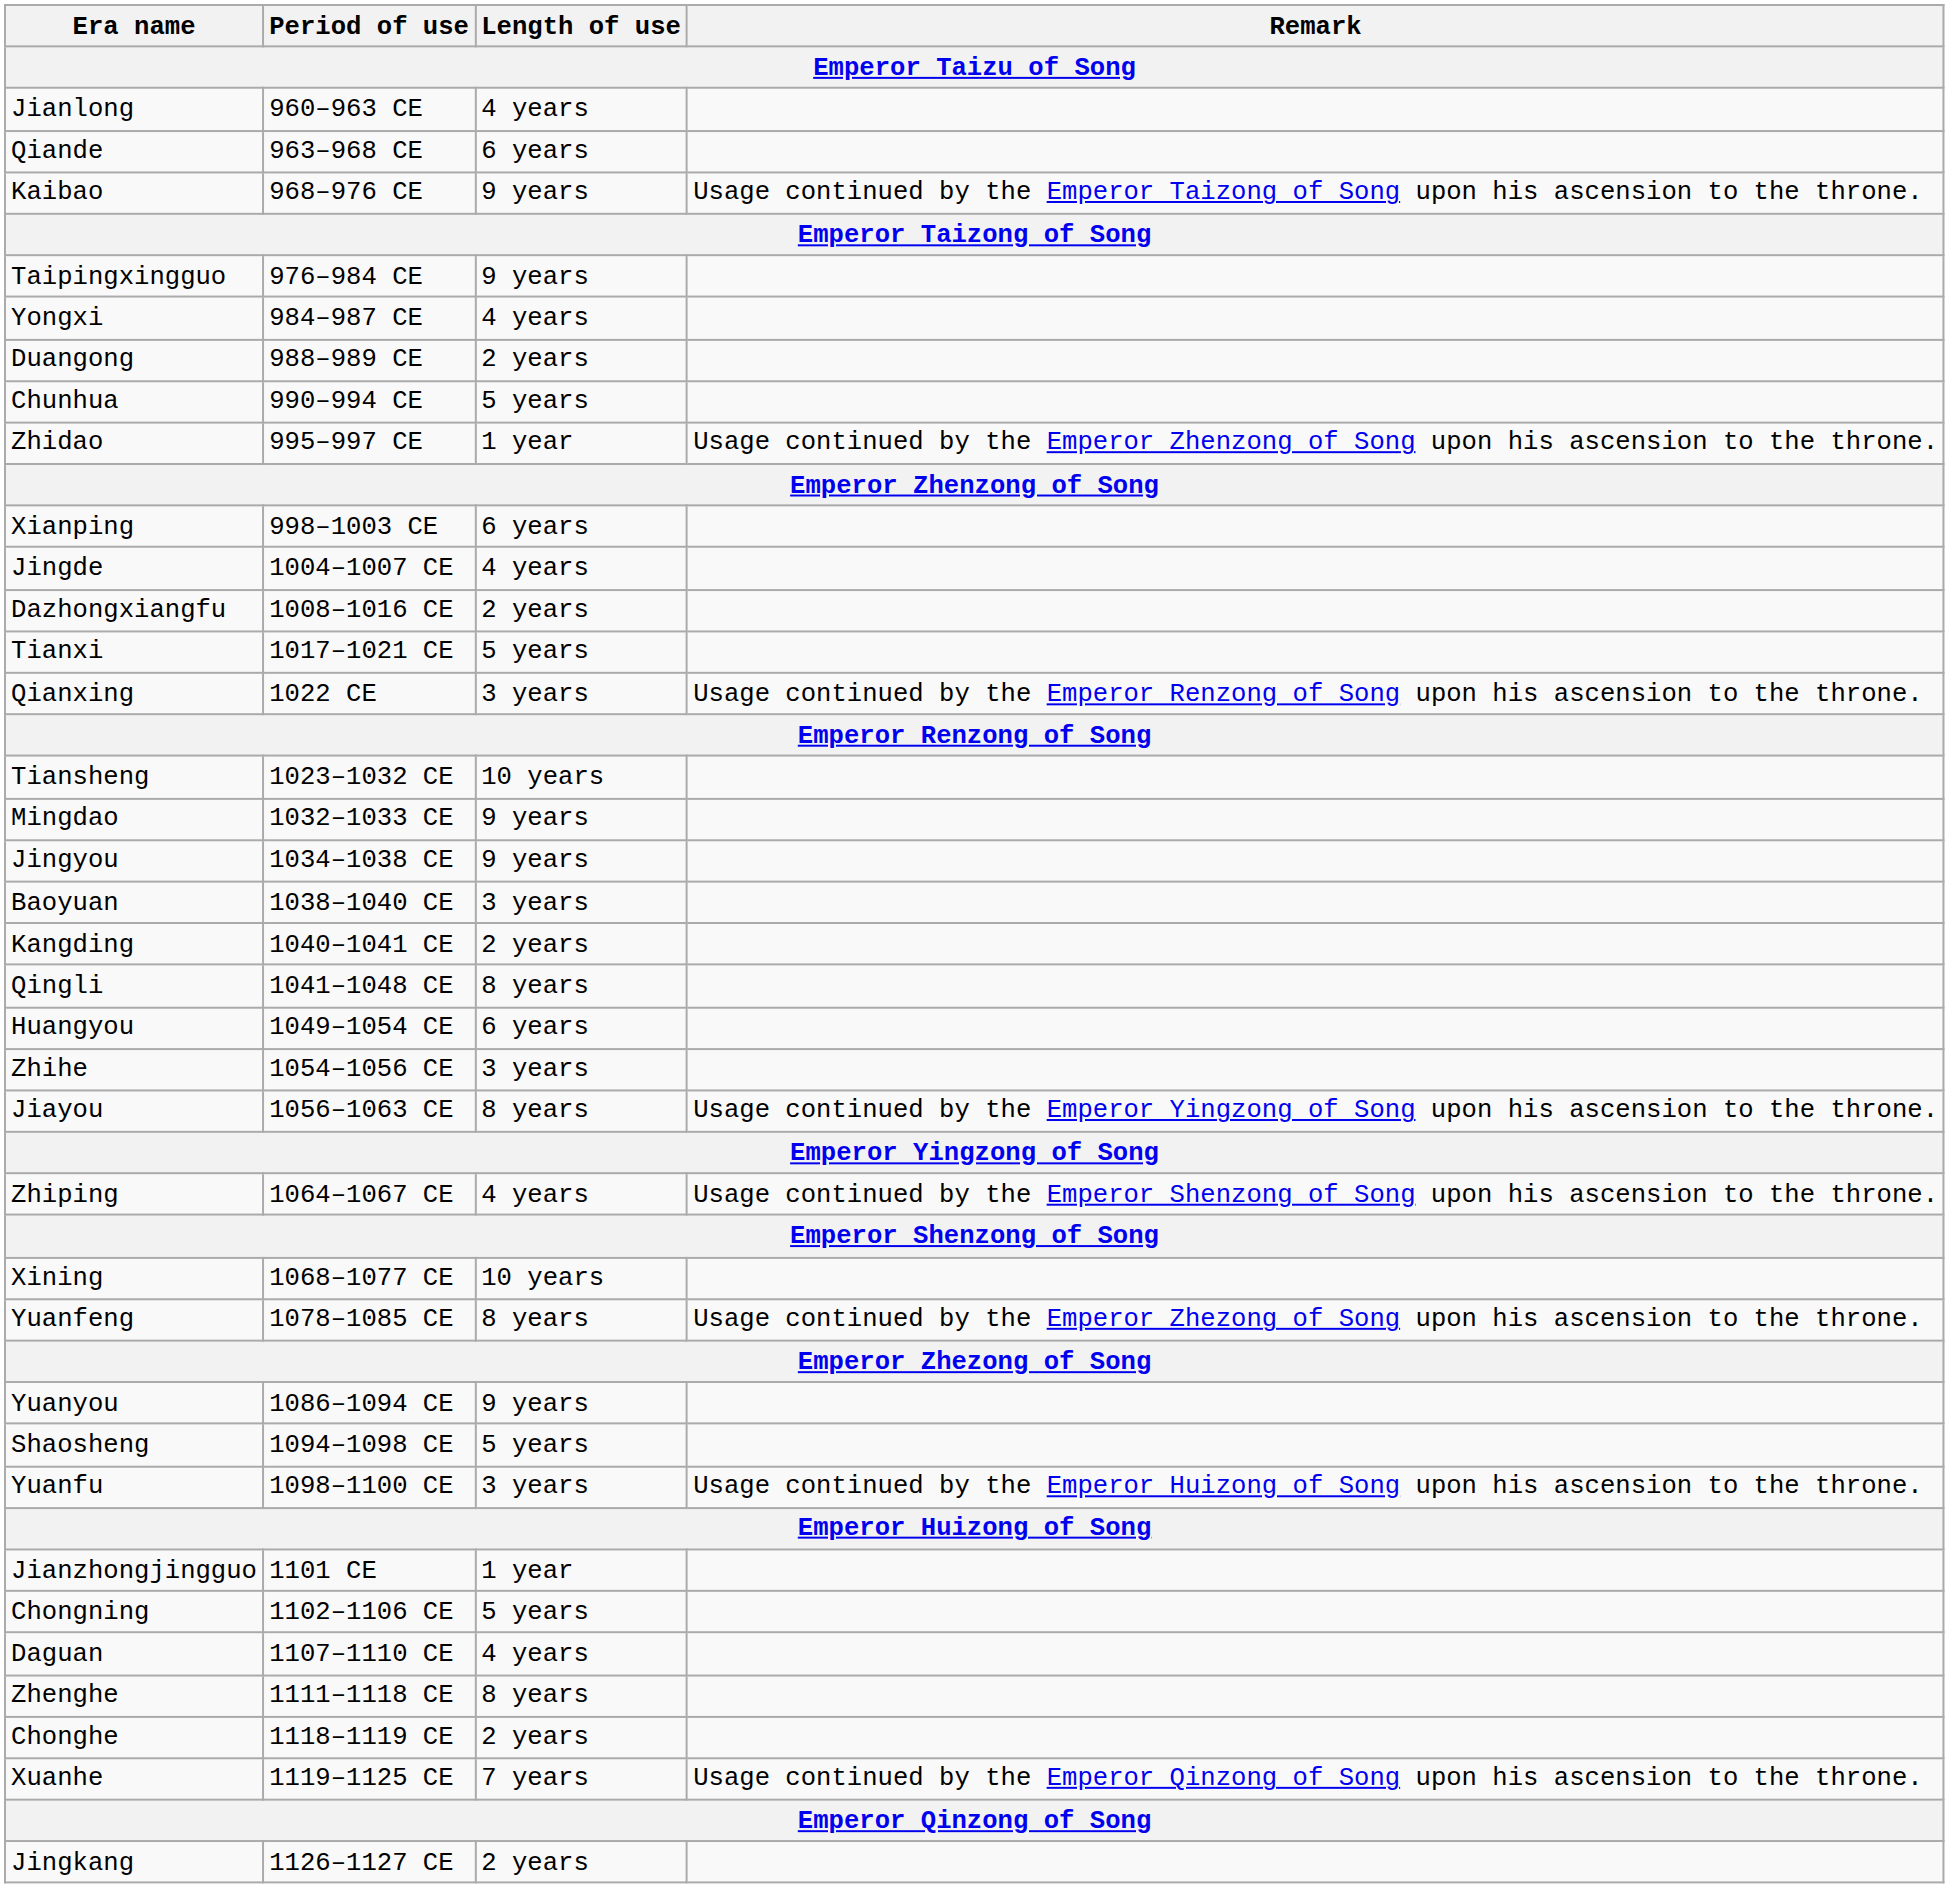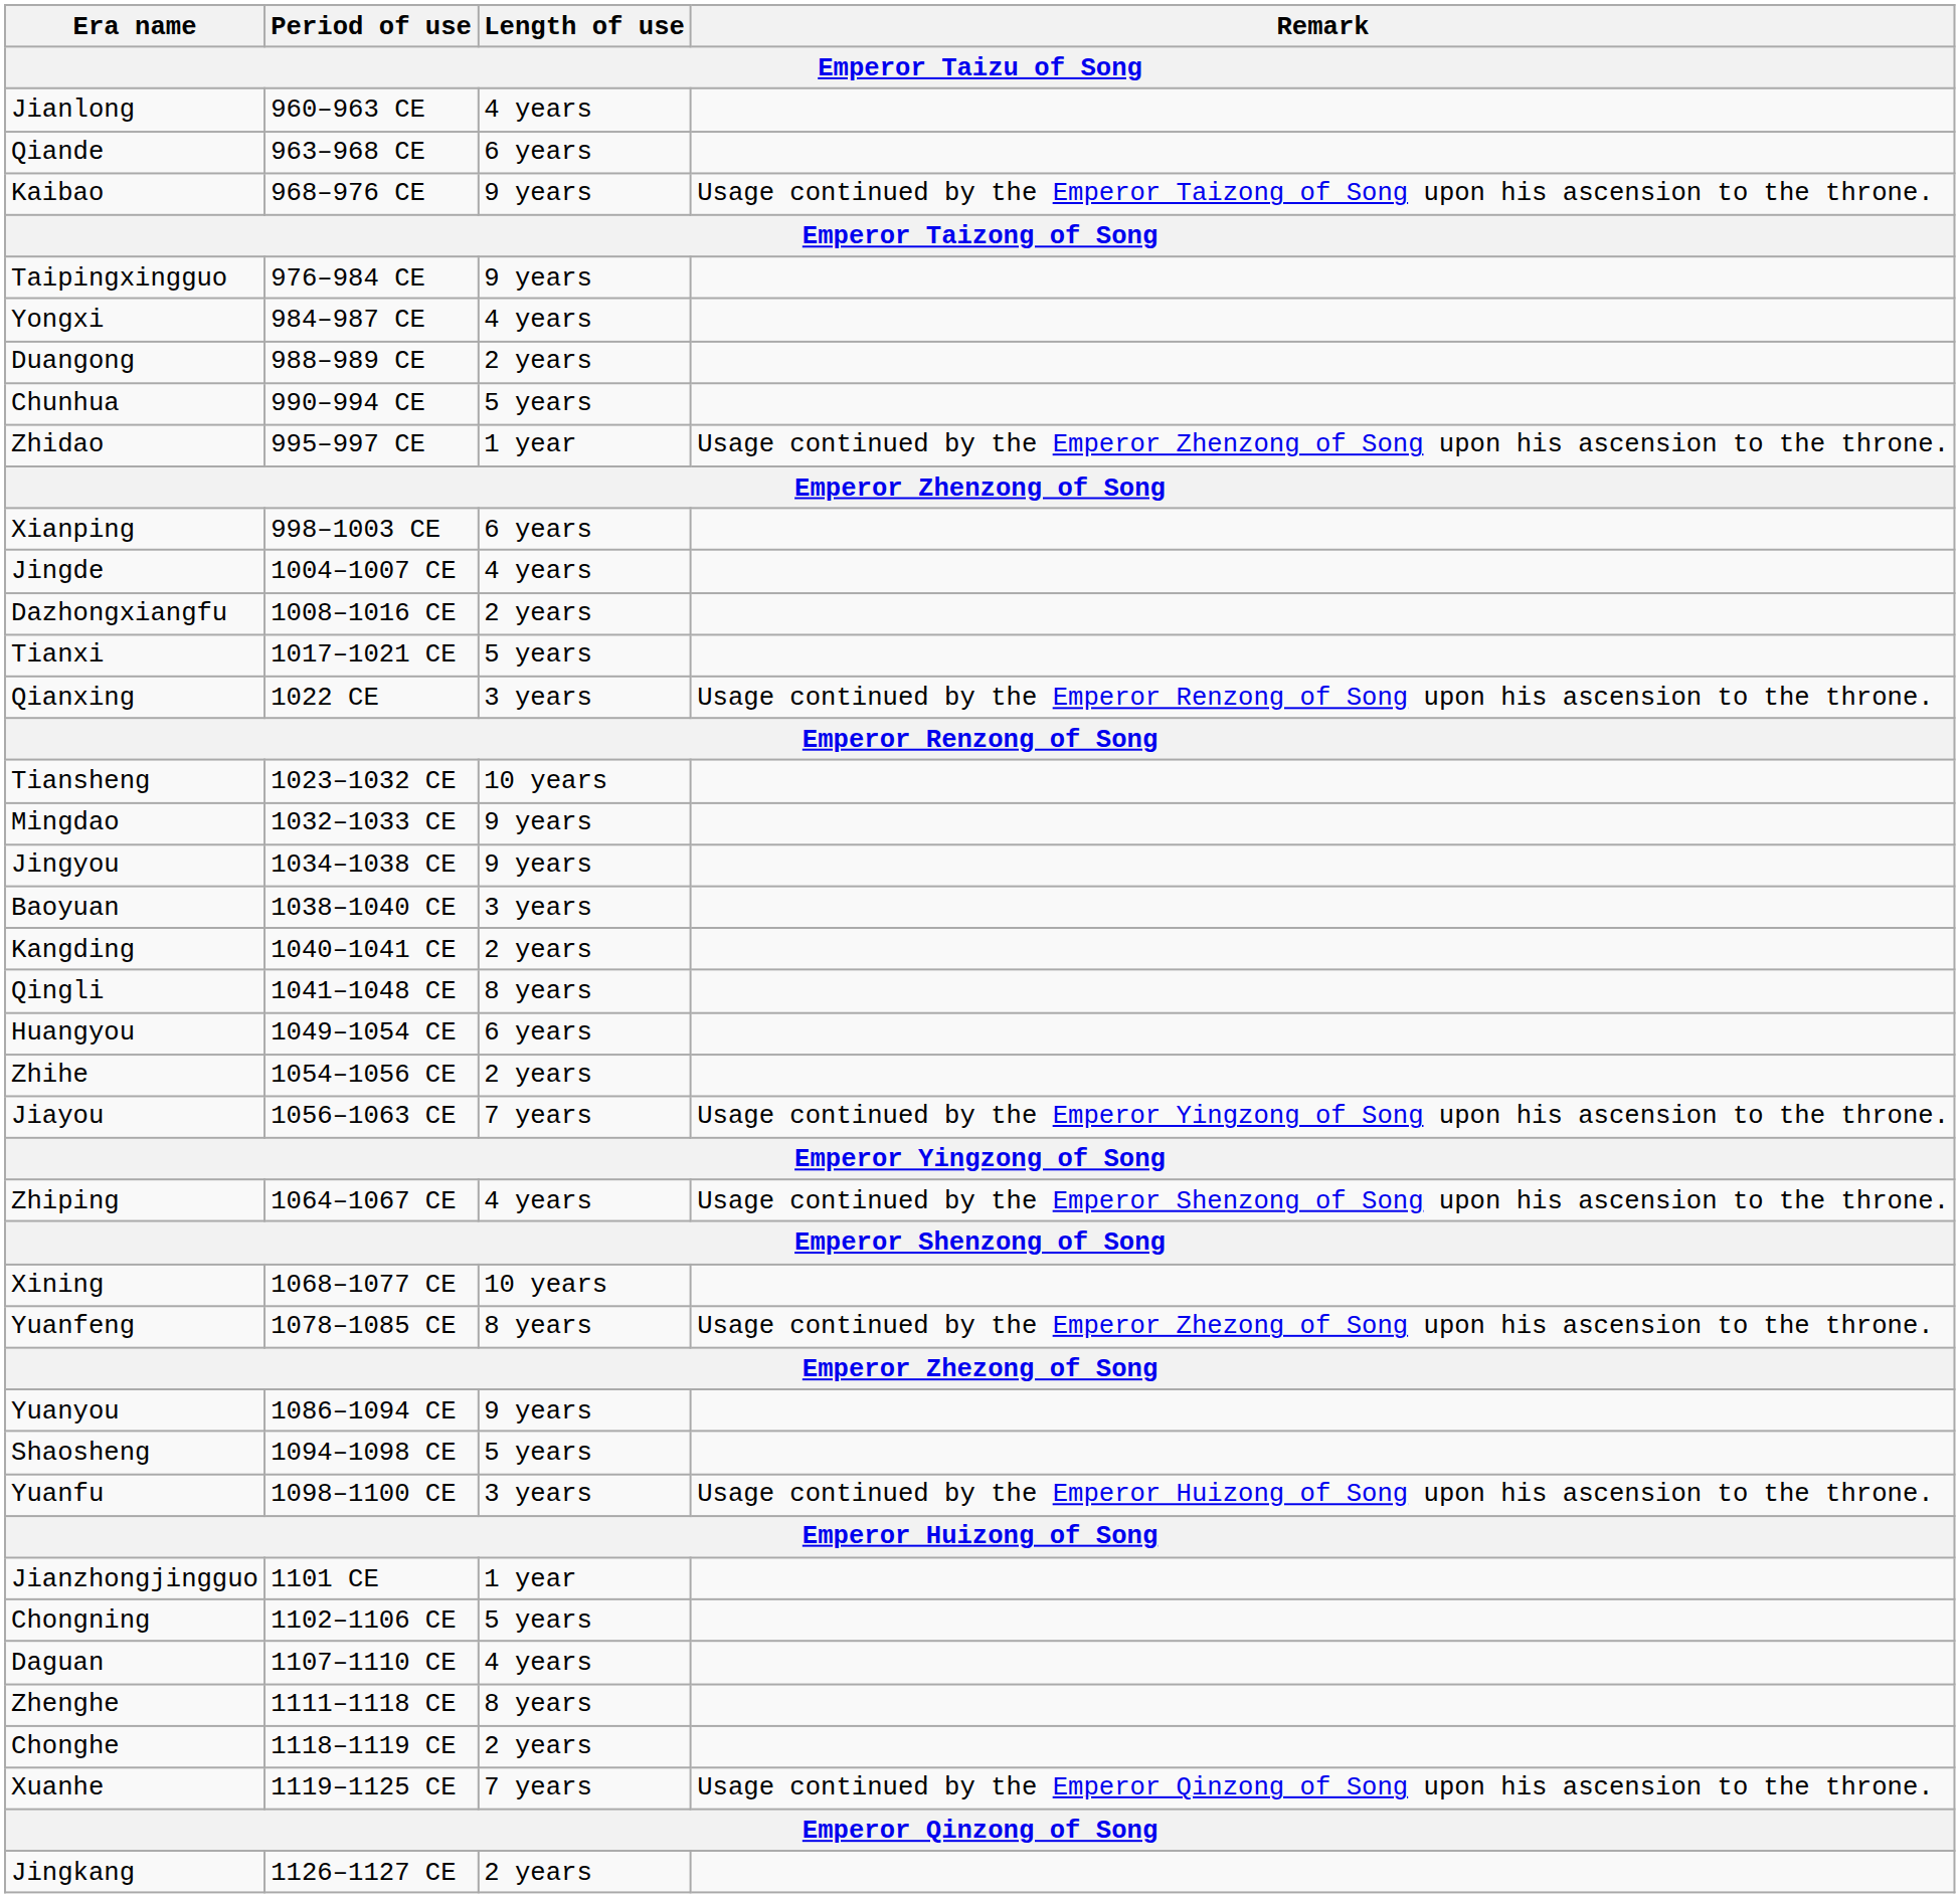Zhihe | Length of use: 3 years -> 2 years
Jiayou | Length of use: 8 years -> 7 years
